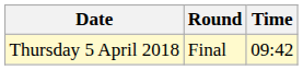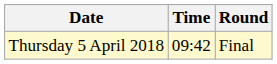columns swapped: Time <-> Round
